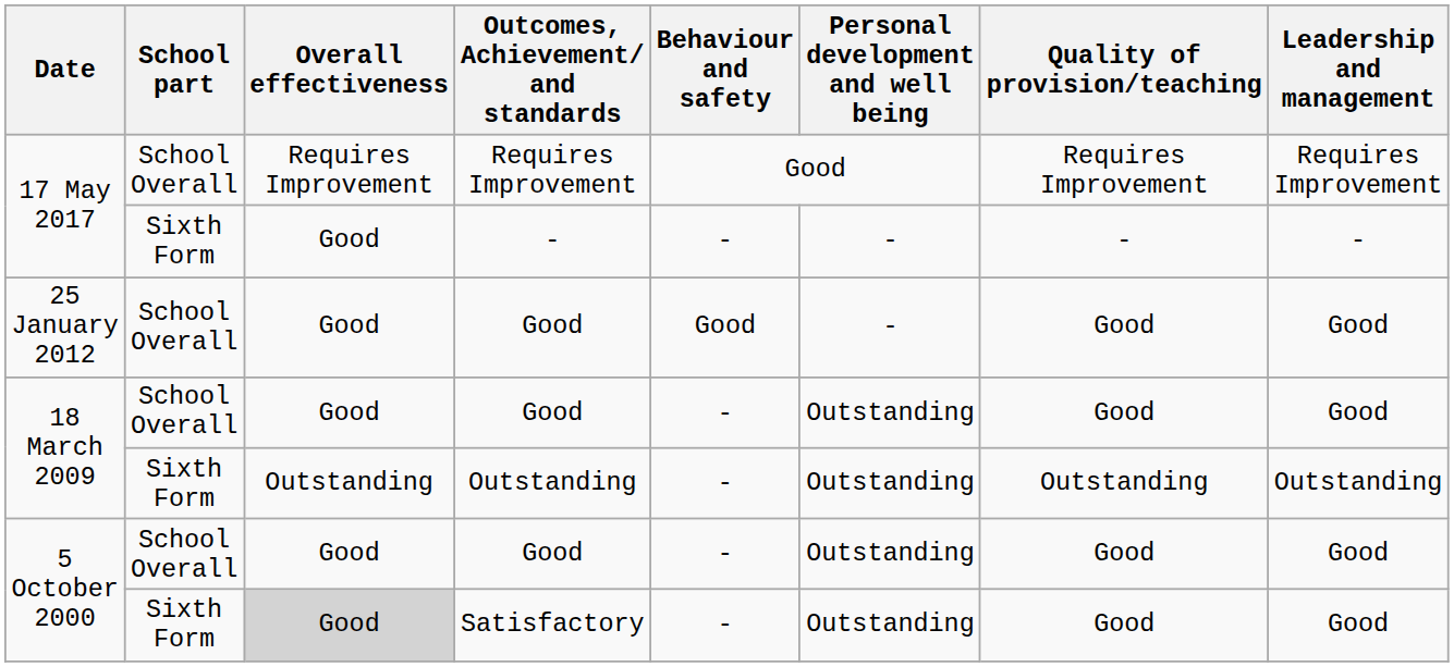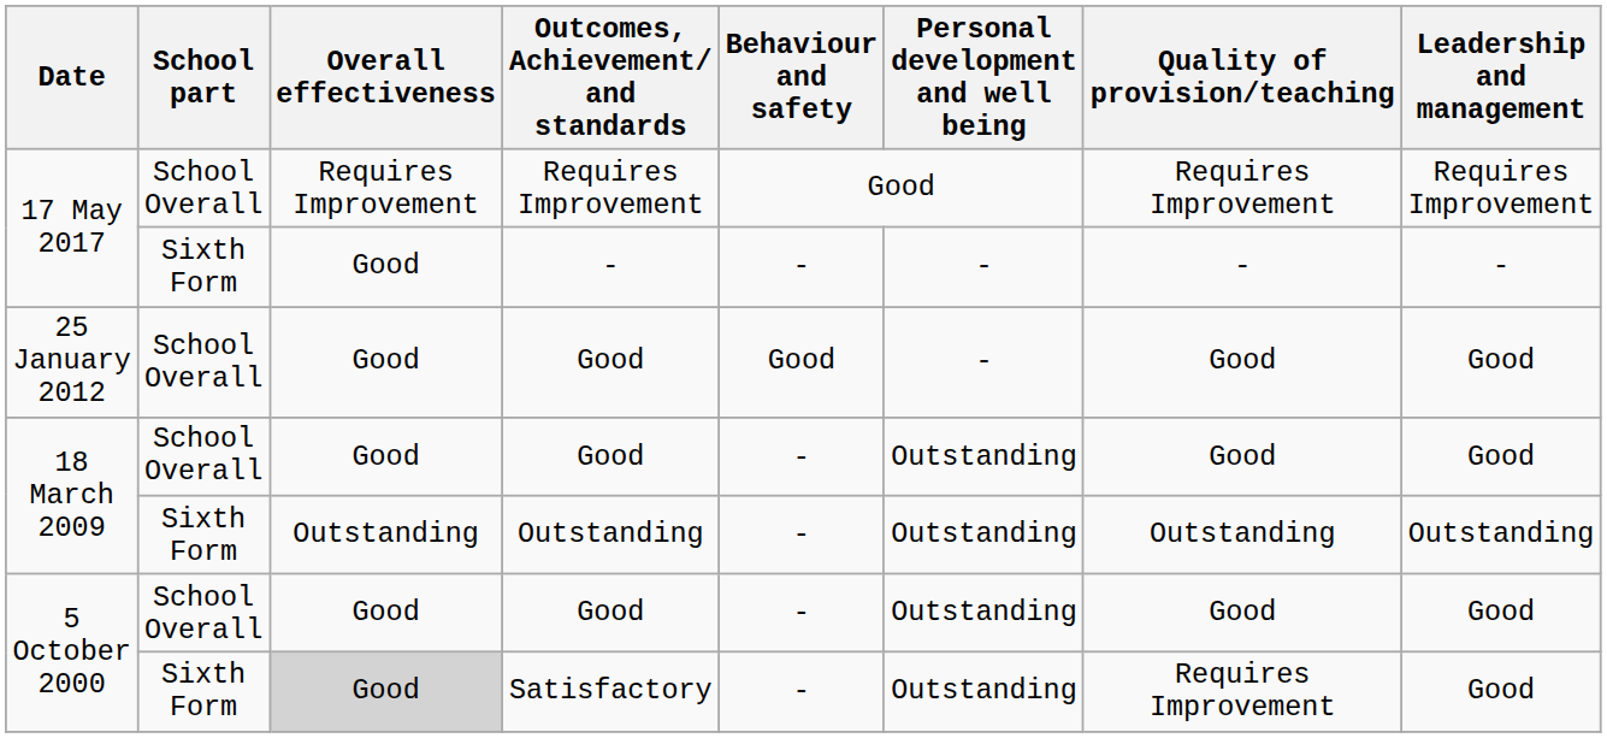Satisfactory | Quality of provision/teaching: Good -> Requires Improvement
